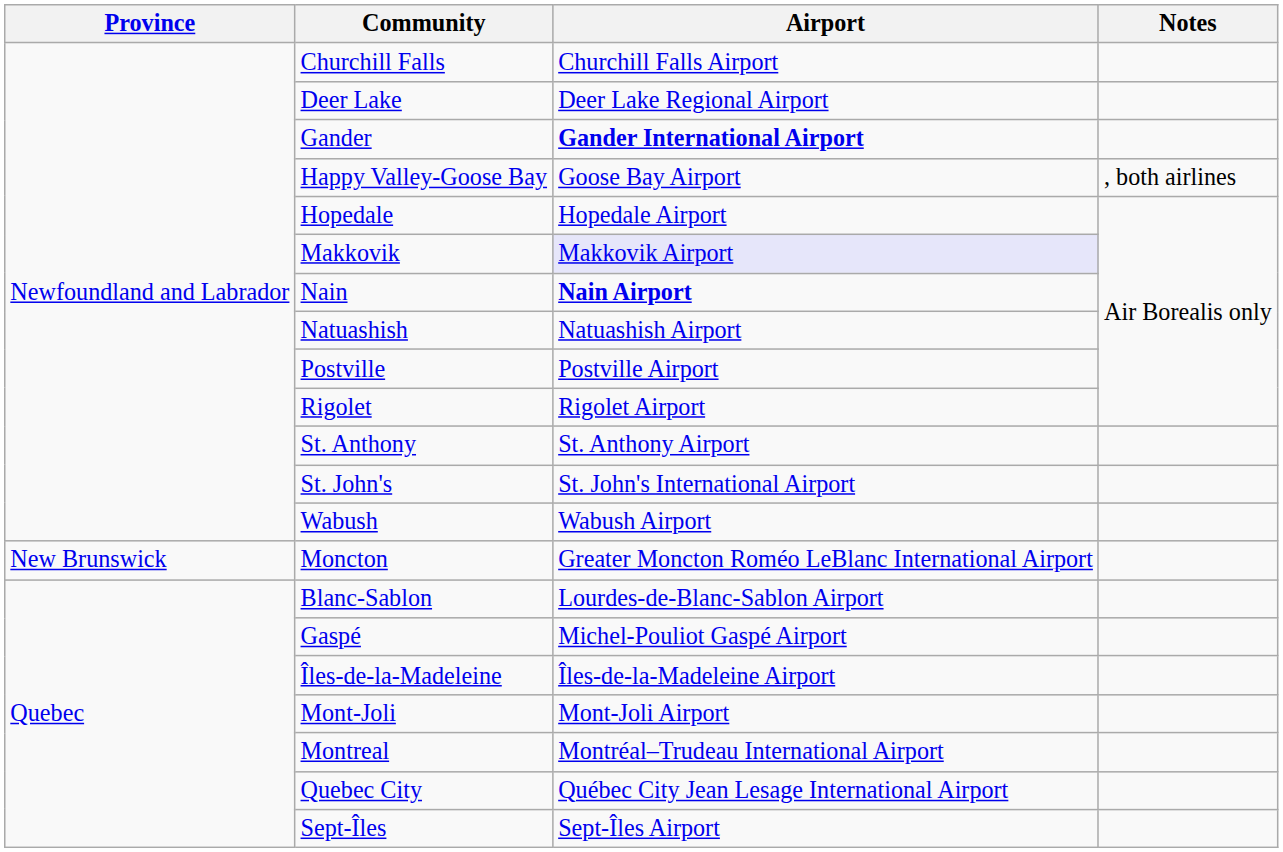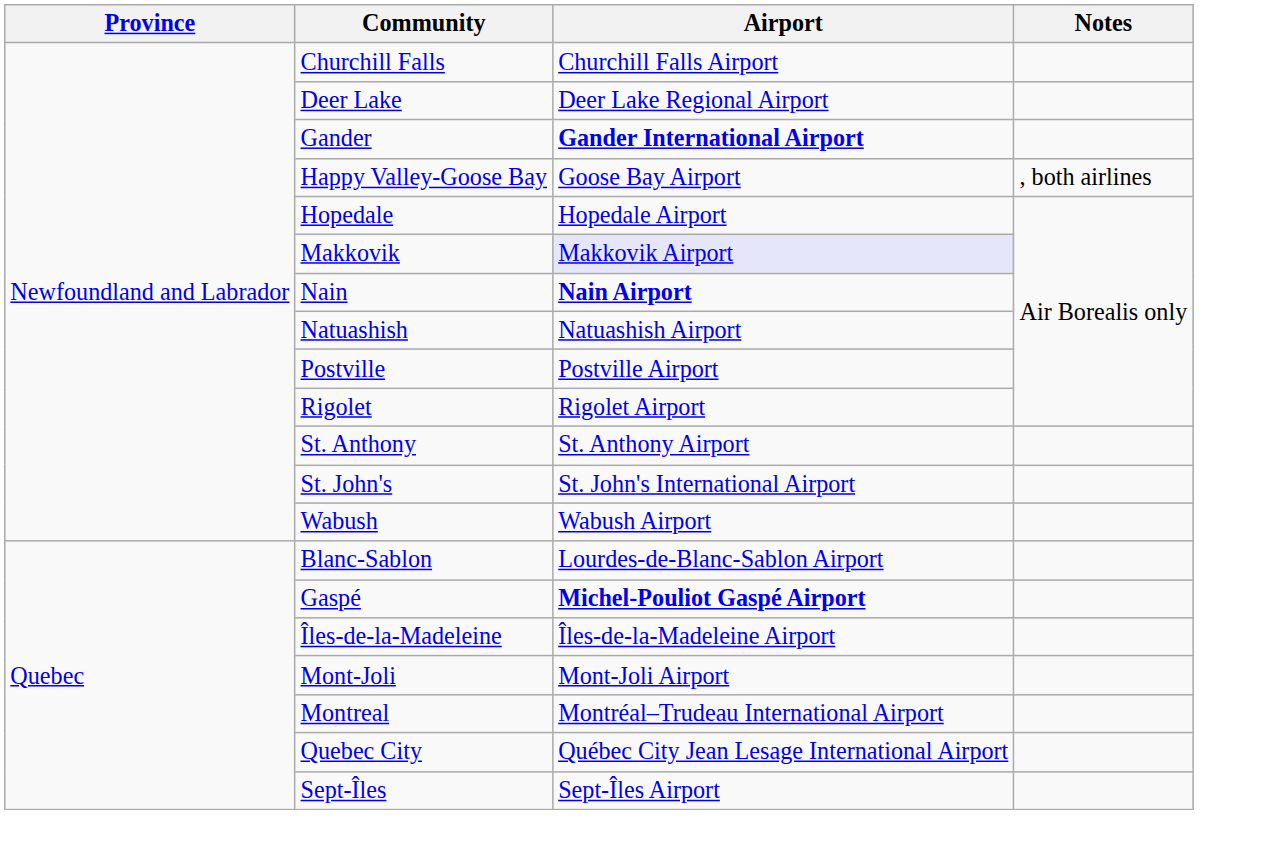- row: New Brunswick | Moncton | Greater Moncton Roméo LeBlanc International Airport
Gaspé | Airport: normal -> bold
